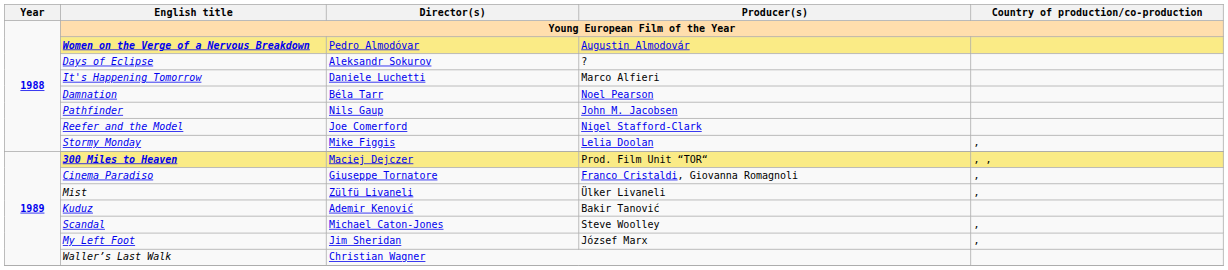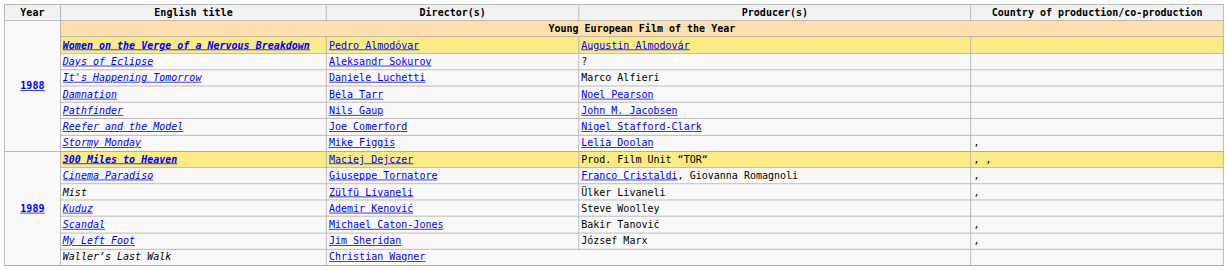Kuduz | Producer(s): Bakir Tanović -> Steve Woolley
Scandal | Producer(s): Steve Woolley -> Bakir Tanović
